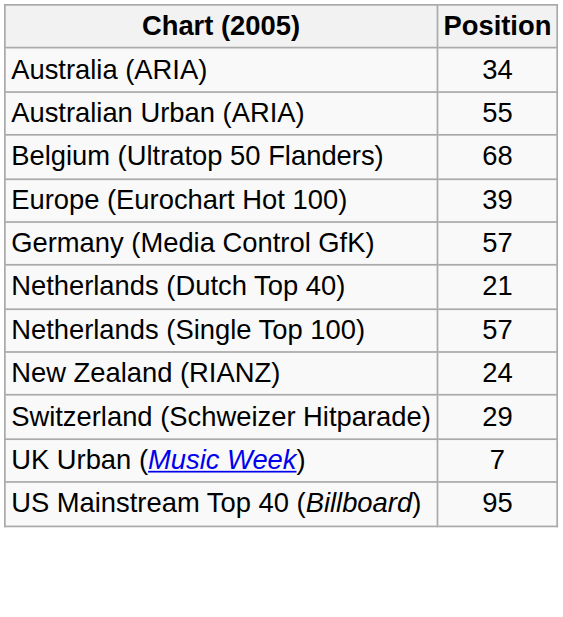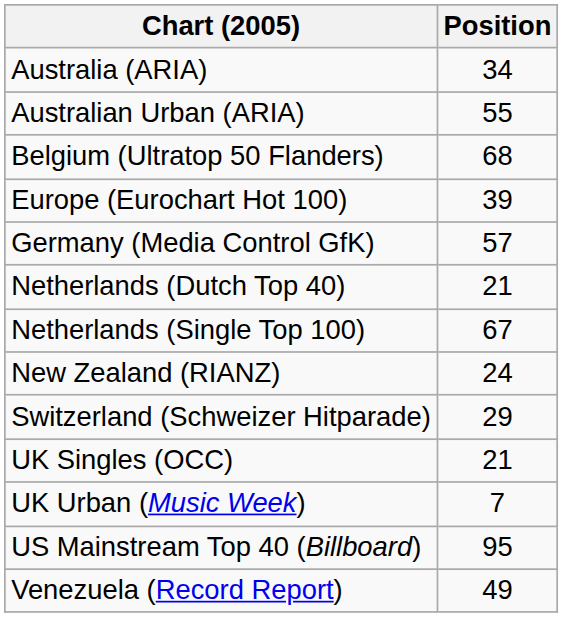Netherlands (Single Top 100) | Position: 57 -> 67
+ row: UK Singles (OCC) | 21
+ row: Venezuela (Record Report) | 49
